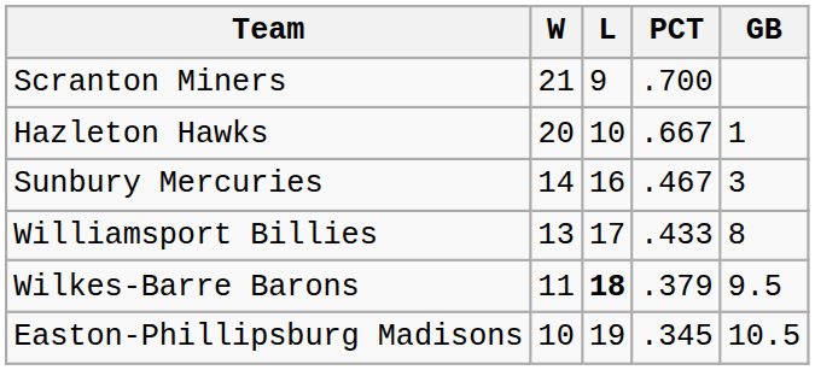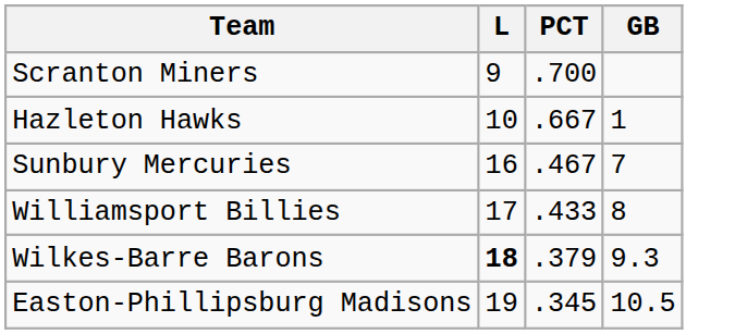- column: W | 21 | 20 | 14 | 13 | 11 | 10
Sunbury Mercuries | GB: 3 -> 7
Wilkes-Barre Barons | GB: 9.5 -> 9.3
